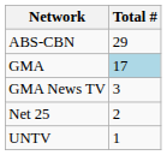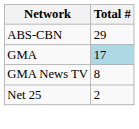GMA News TV | Total #: 3 -> 8
- row: UNTV | 1
